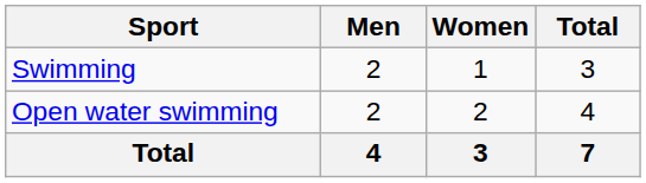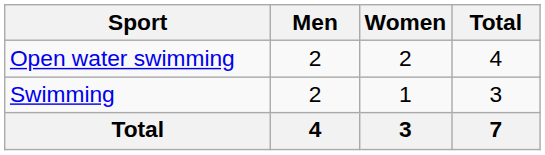rows swapped: Open water swimming <-> Swimming
